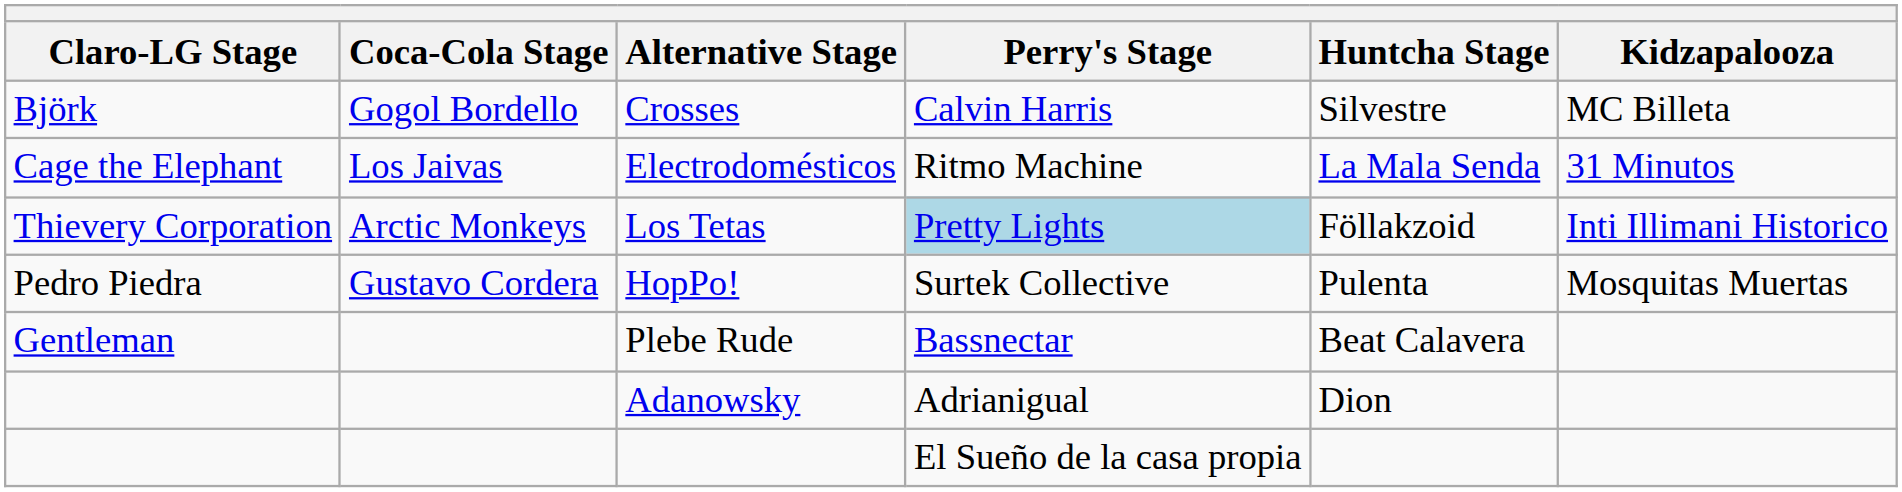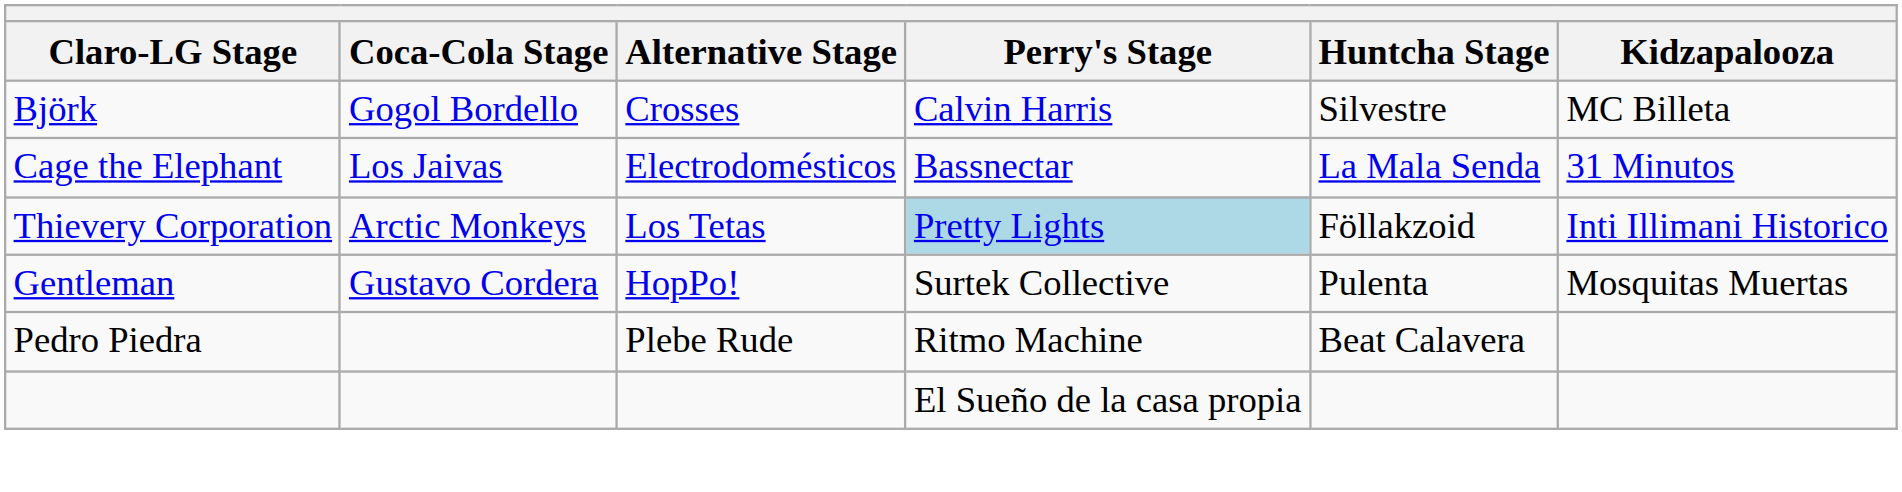Electrodomésticos | Perry's Stage: Ritmo Machine -> Bassnectar
HopPo! | Claro-LG Stage: Pedro Piedra -> Gentleman
Plebe Rude | Claro-LG Stage: Gentleman -> Pedro Piedra
Plebe Rude | Perry's Stage: Bassnectar -> Ritmo Machine
- row: Adanowsky | Adrianigual | Dion
